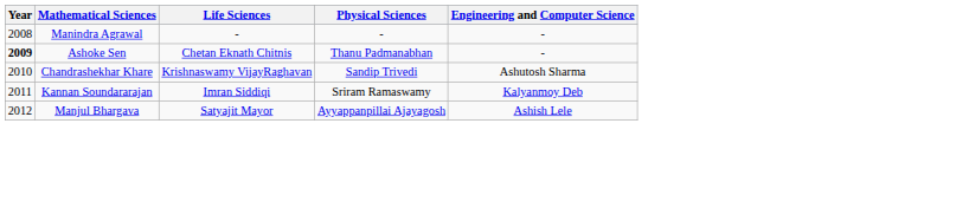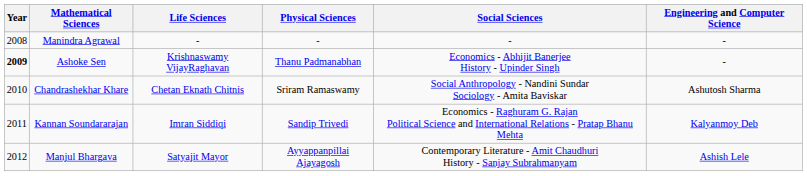+ column: Social Sciences | - | Economics - Abhijit Banerjee History - Upinder Singh | Social Anthropology - Nandini Sundar Sociology - Amita Baviskar | Economics - Raghuram G. Rajan Political Science and International Relations - Pratap Bhanu Mehta | Contemporary Literature - Amit Chaudhuri History - Sanjay Subrahmanyam
Ashoke Sen | Life Sciences: Chetan Eknath Chitnis -> Krishnaswamy VijayRaghavan
Chandrashekhar Khare | Life Sciences: Krishnaswamy VijayRaghavan -> Chetan Eknath Chitnis
Chandrashekhar Khare | Physical Sciences: Sandip Trivedi -> Sriram Ramaswamy
Kannan Soundararajan | Physical Sciences: Sriram Ramaswamy -> Sandip Trivedi
